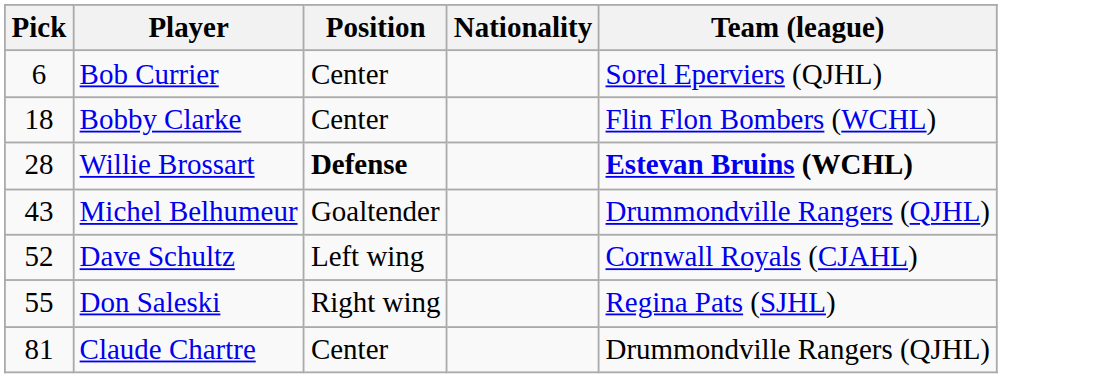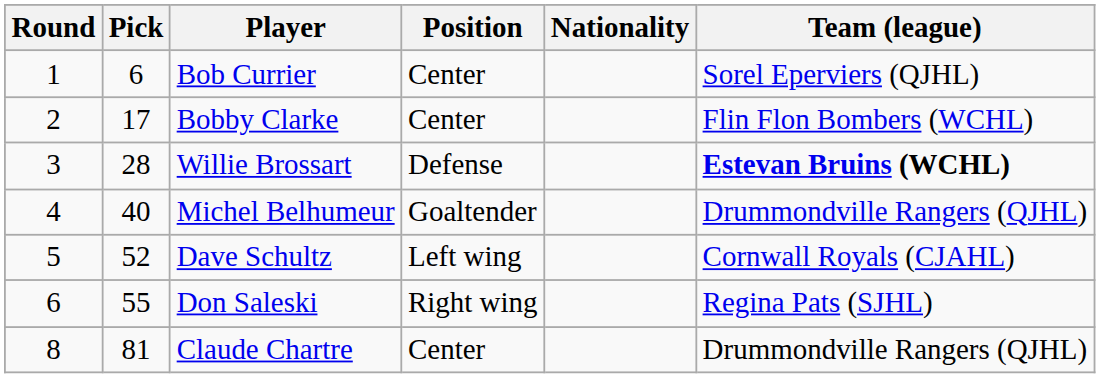+ column: Round | 1 | 2 | 3 | 4 | 5 | 6 | 8
Bobby Clarke | Pick: 18 -> 17
Willie Brossart | Position: bold -> normal
Michel Belhumeur | Pick: 43 -> 40
